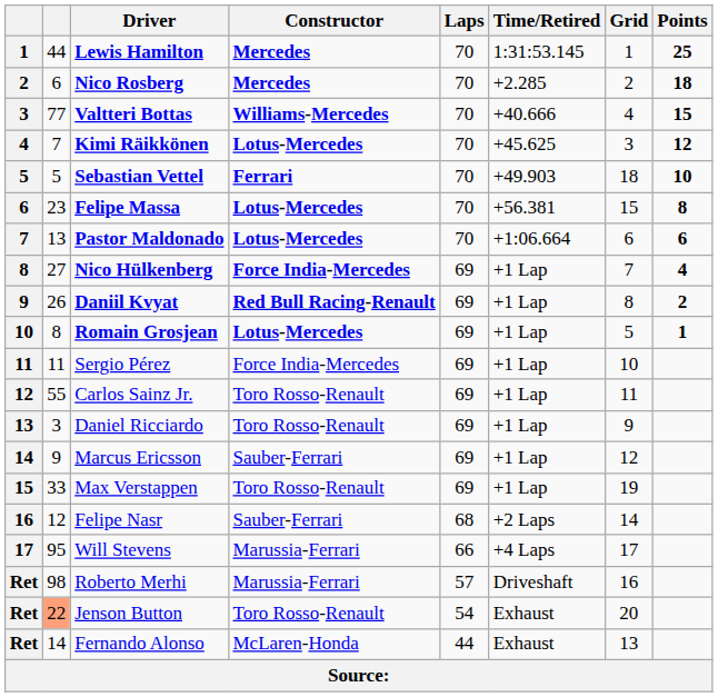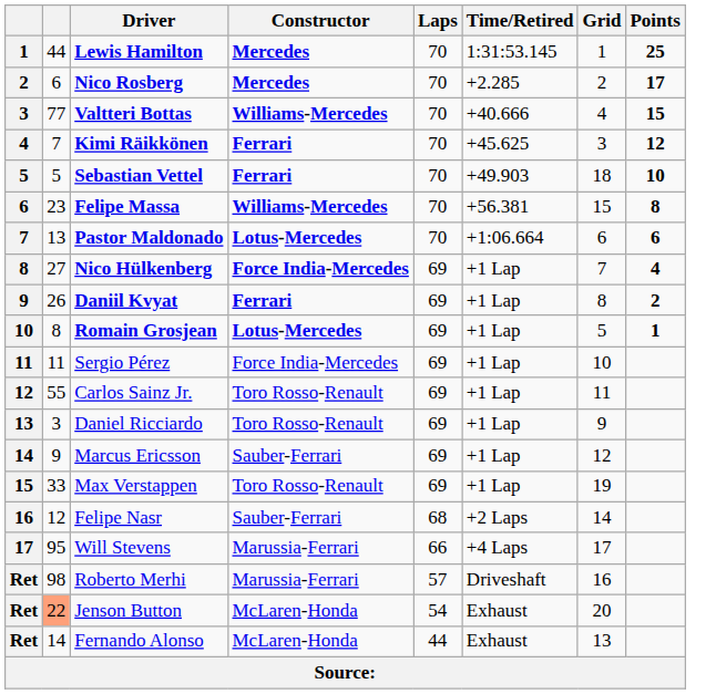Nico Rosberg | Points: 18 -> 17
Kimi Räikkönen | Constructor: Lotus-Mercedes -> Ferrari
Felipe Massa | Constructor: Lotus-Mercedes -> Williams-Mercedes
Daniil Kvyat | Constructor: Red Bull Racing-Renault -> Ferrari
Jenson Button | Constructor: Toro Rosso-Renault -> McLaren-Honda
